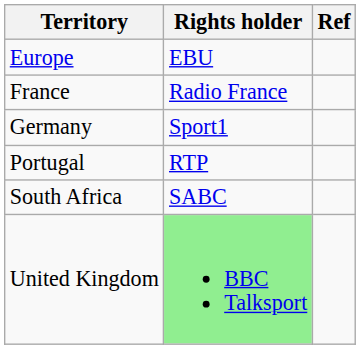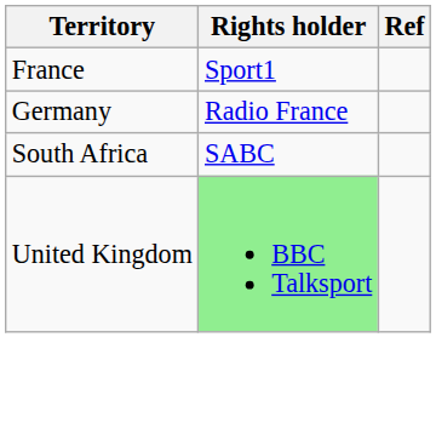- row: Europe | EBU
France | Rights holder: Radio France -> Sport1
Germany | Rights holder: Sport1 -> Radio France
- row: Portugal | RTP
